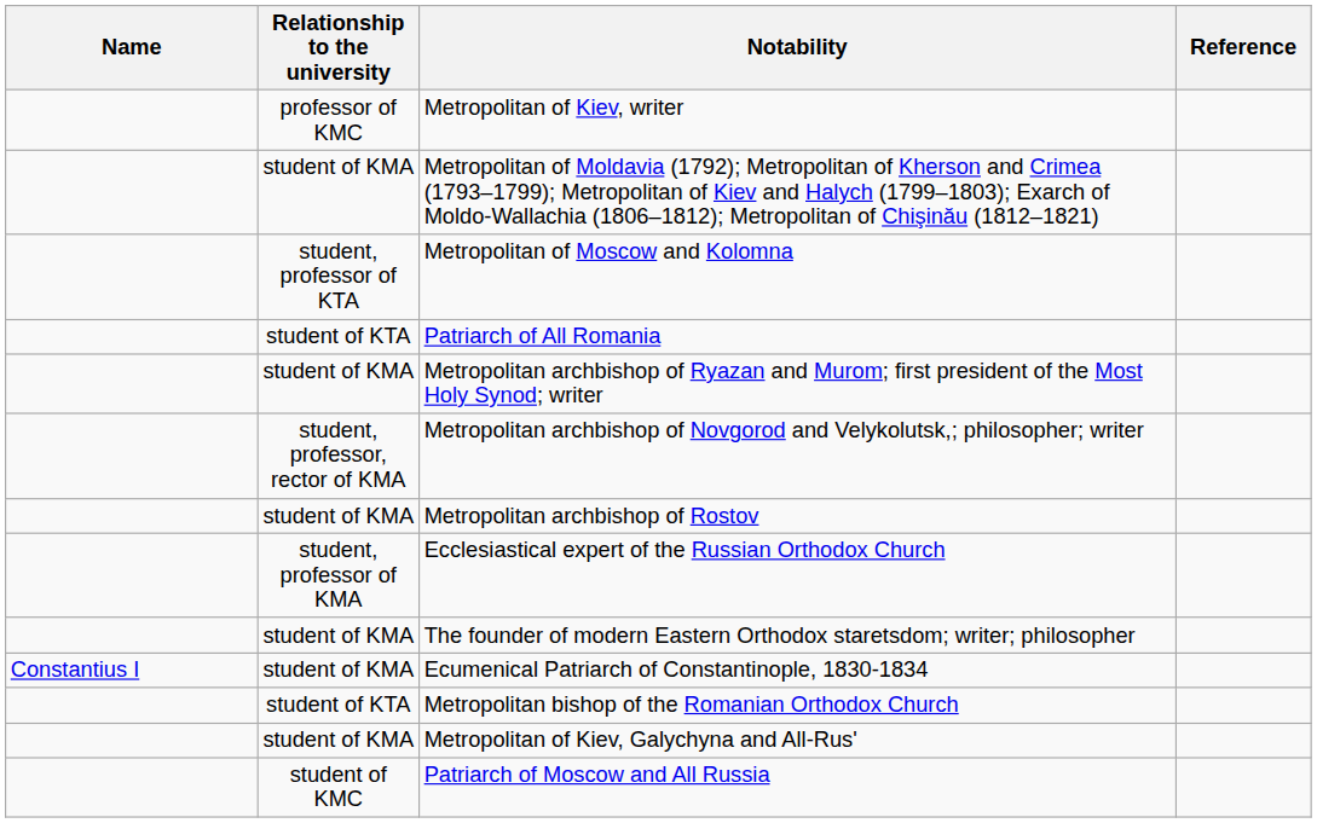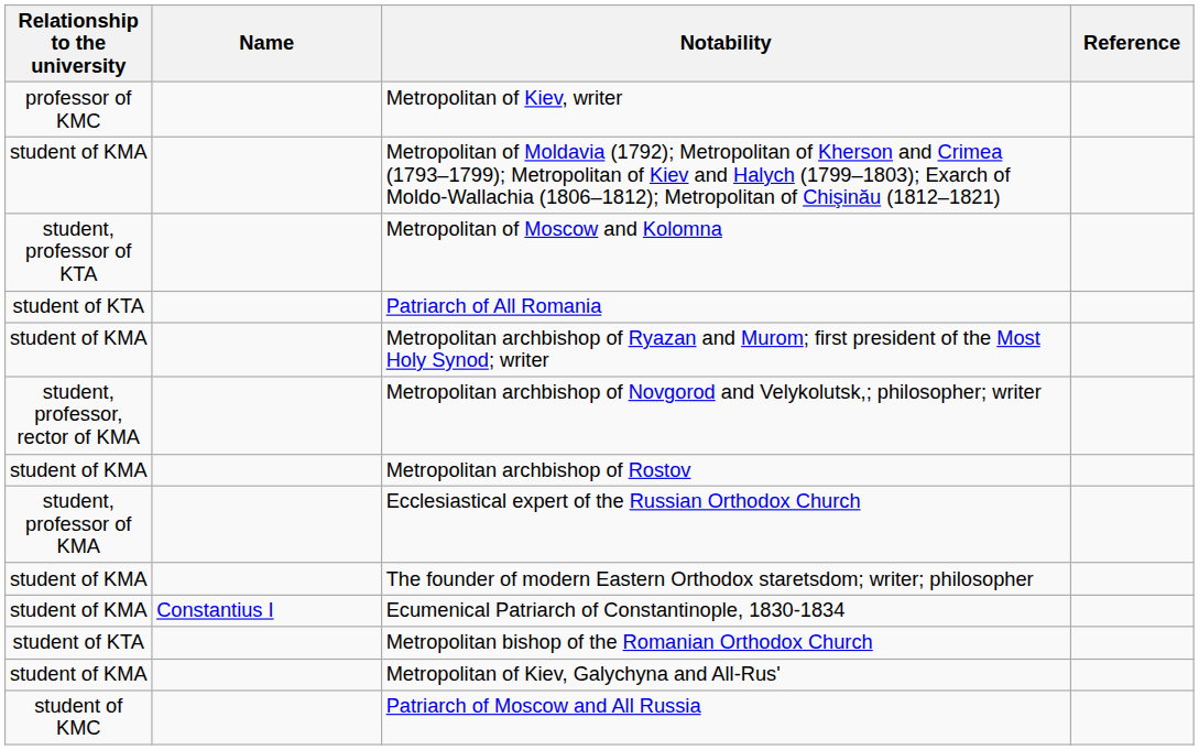columns swapped: Name <-> Relationship to the university
